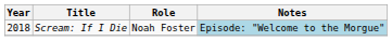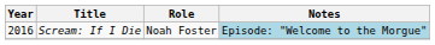Scream: If I Die | Year: 2018 -> 2016
